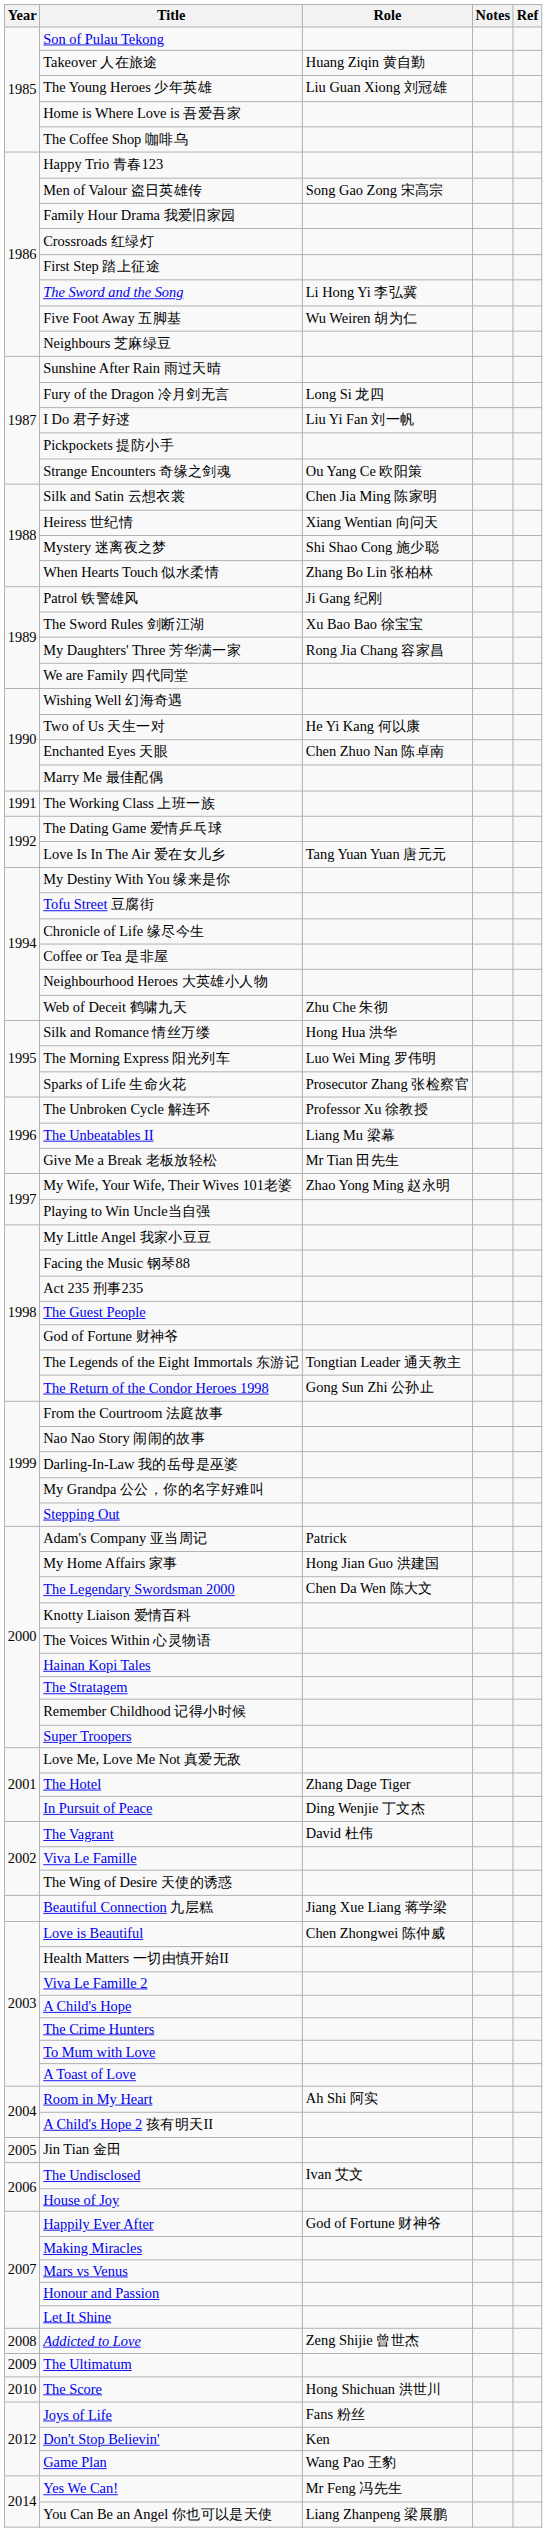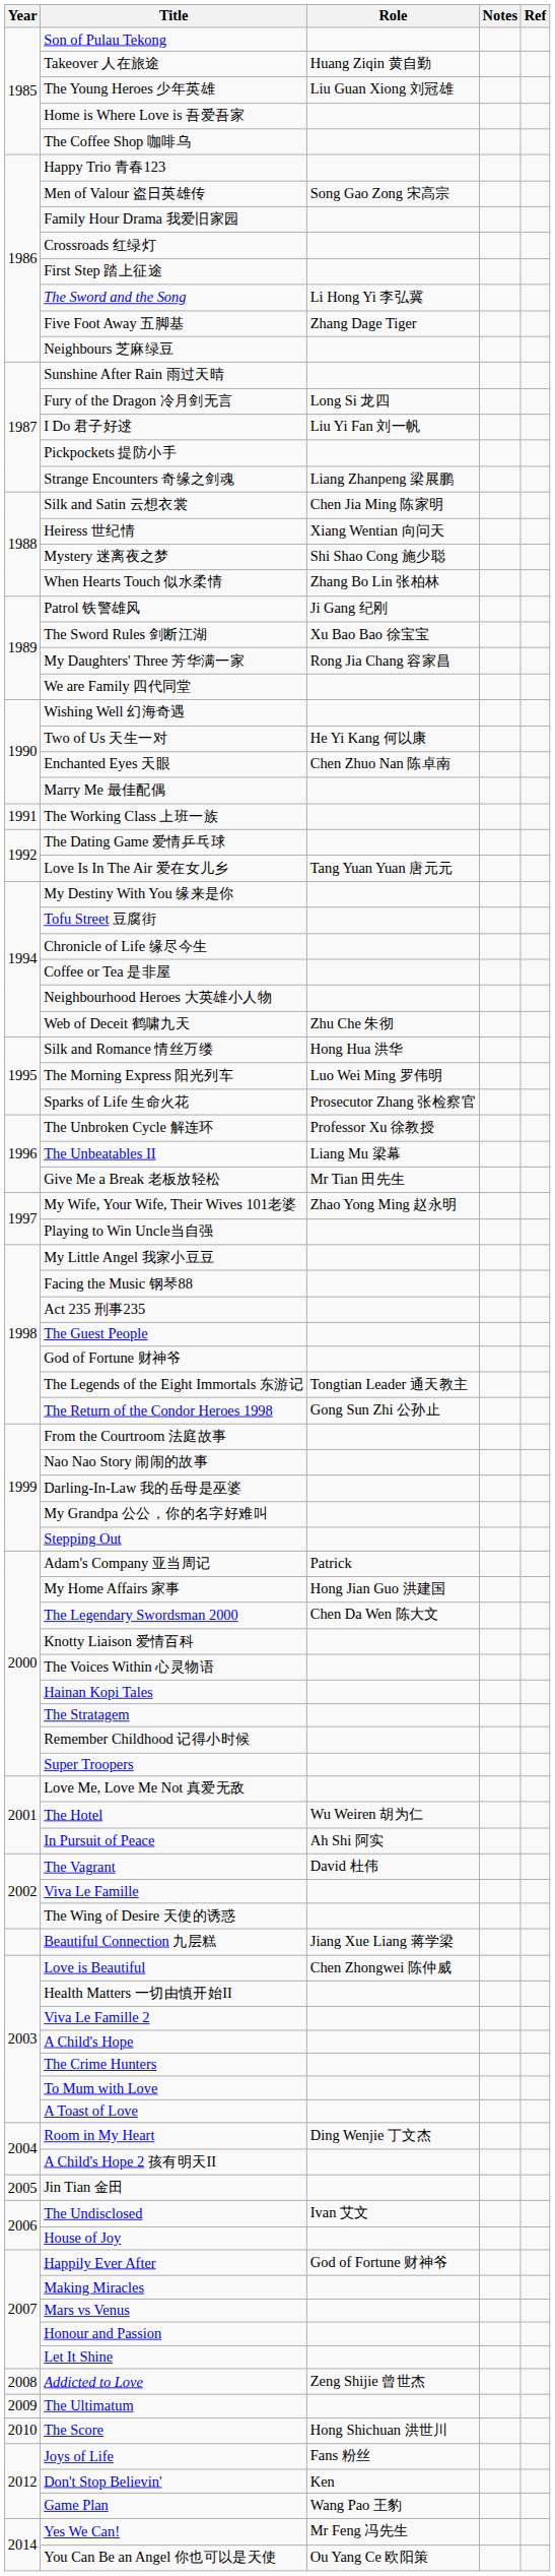Five Foot Away 五脚基 | Role: Wu Weiren 胡为仁 -> Zhang Dage Tiger
Strange Encounters 奇缘之剑魂 | Role: Ou Yang Ce 欧阳策 -> Liang Zhanpeng 梁展鹏
The Hotel | Role: Zhang Dage Tiger -> Wu Weiren 胡为仁
In Pursuit of Peace | Role: Ding Wenjie 丁文杰 -> Ah Shi 阿实
Room in My Heart | Role: Ah Shi 阿实 -> Ding Wenjie 丁文杰
You Can Be an Angel 你也可以是天使 | Role: Liang Zhanpeng 梁展鹏 -> Ou Yang Ce 欧阳策
